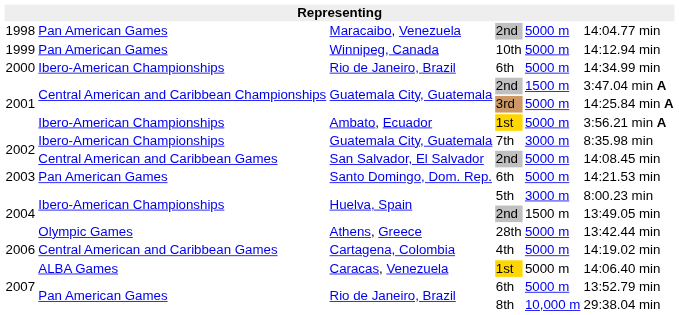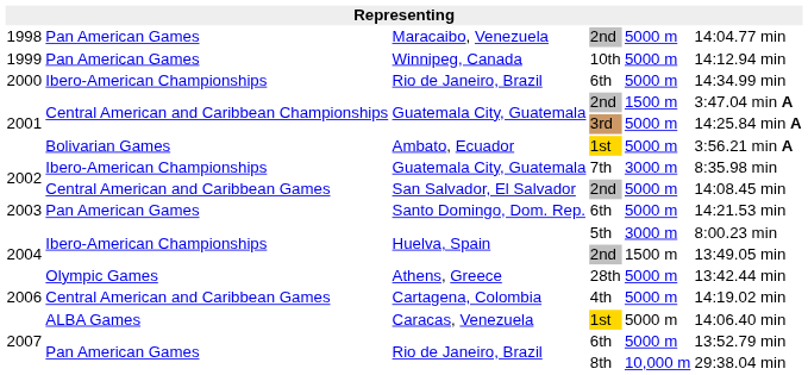Ambato, Ecuador | column 2: Ibero-American Championships -> Bolivarian Games
